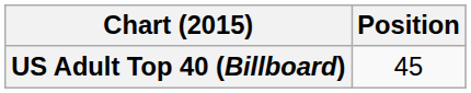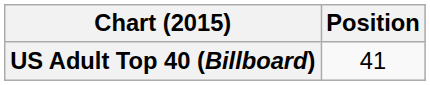US Adult Top 40 (Billboard) | Position: 45 -> 41
